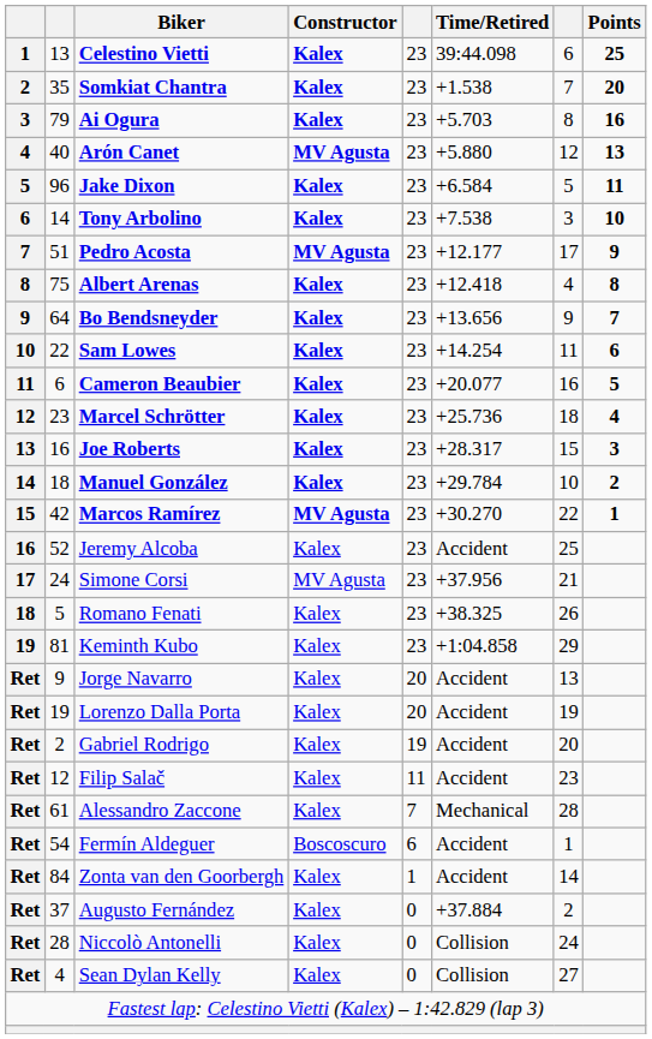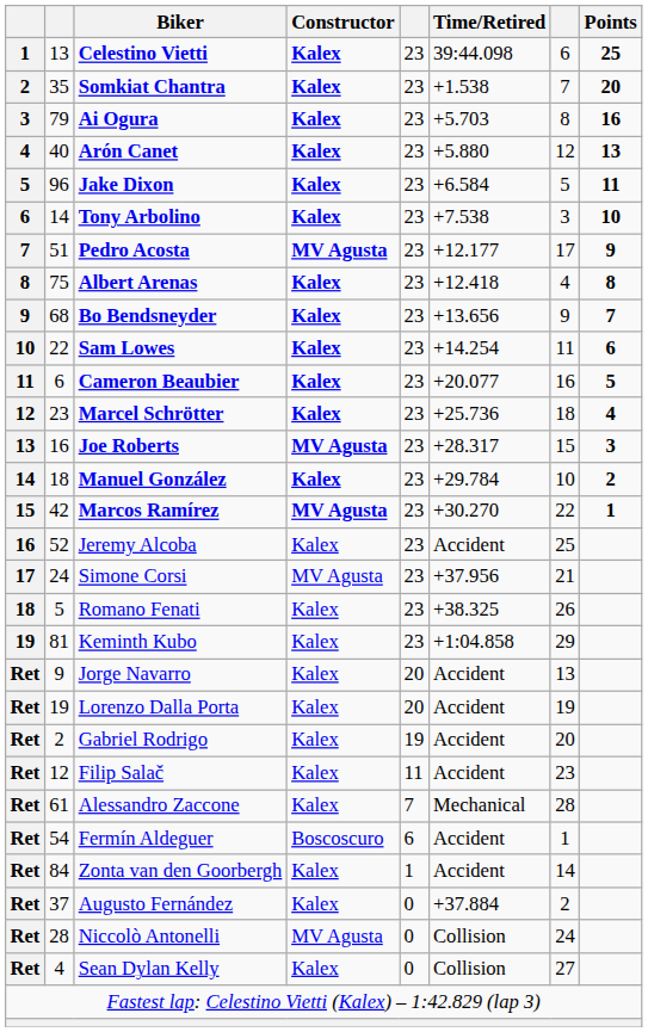Arón Canet | Constructor: MV Agusta -> Kalex
Bo Bendsneyder | column 2: 64 -> 68
Joe Roberts | Constructor: Kalex -> MV Agusta
Niccolò Antonelli | Constructor: Kalex -> MV Agusta
